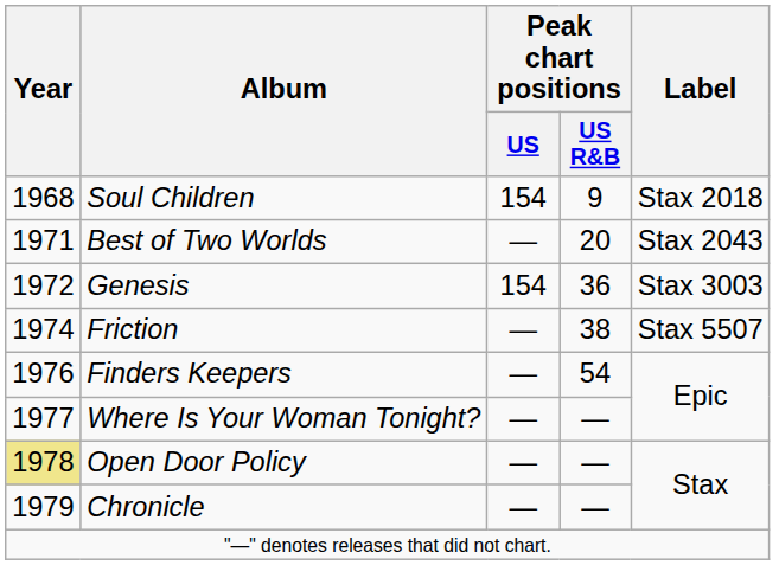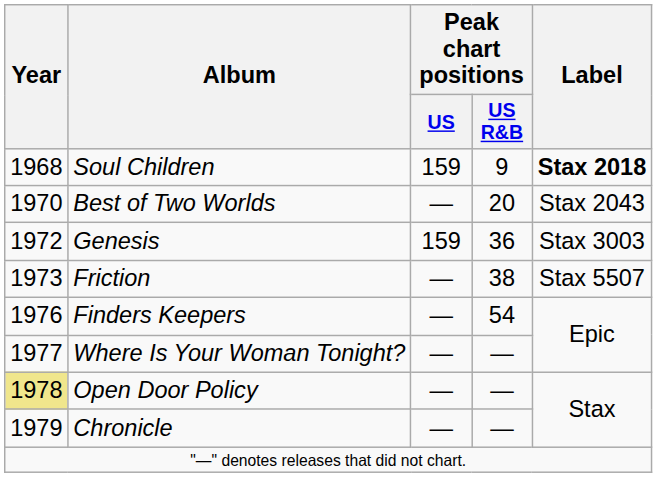Soul Children | Peak chart positions / US: 154 -> 159
Soul Children | Label: normal -> bold
Best of Two Worlds | Year: 1971 -> 1970
Genesis | Peak chart positions / US: 154 -> 159
Friction | Year: 1974 -> 1973
